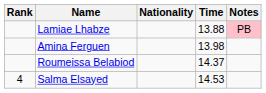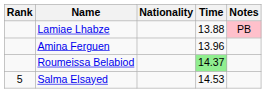Amina Ferguen | Time: 13.98 -> 13.96
Roumeissa Belabiod | Time: no background -> lightgreen background
Salma Elsayed | Rank: 4 -> 5
